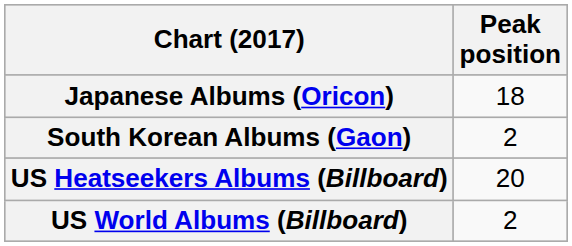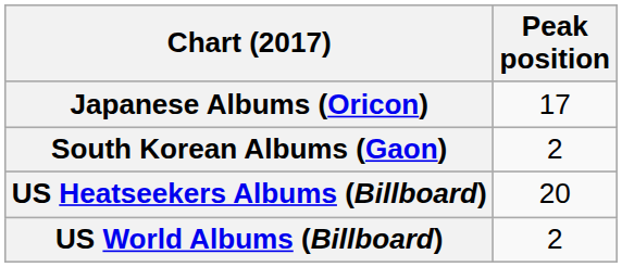Japanese Albums (Oricon) | Peak position: 18 -> 17
